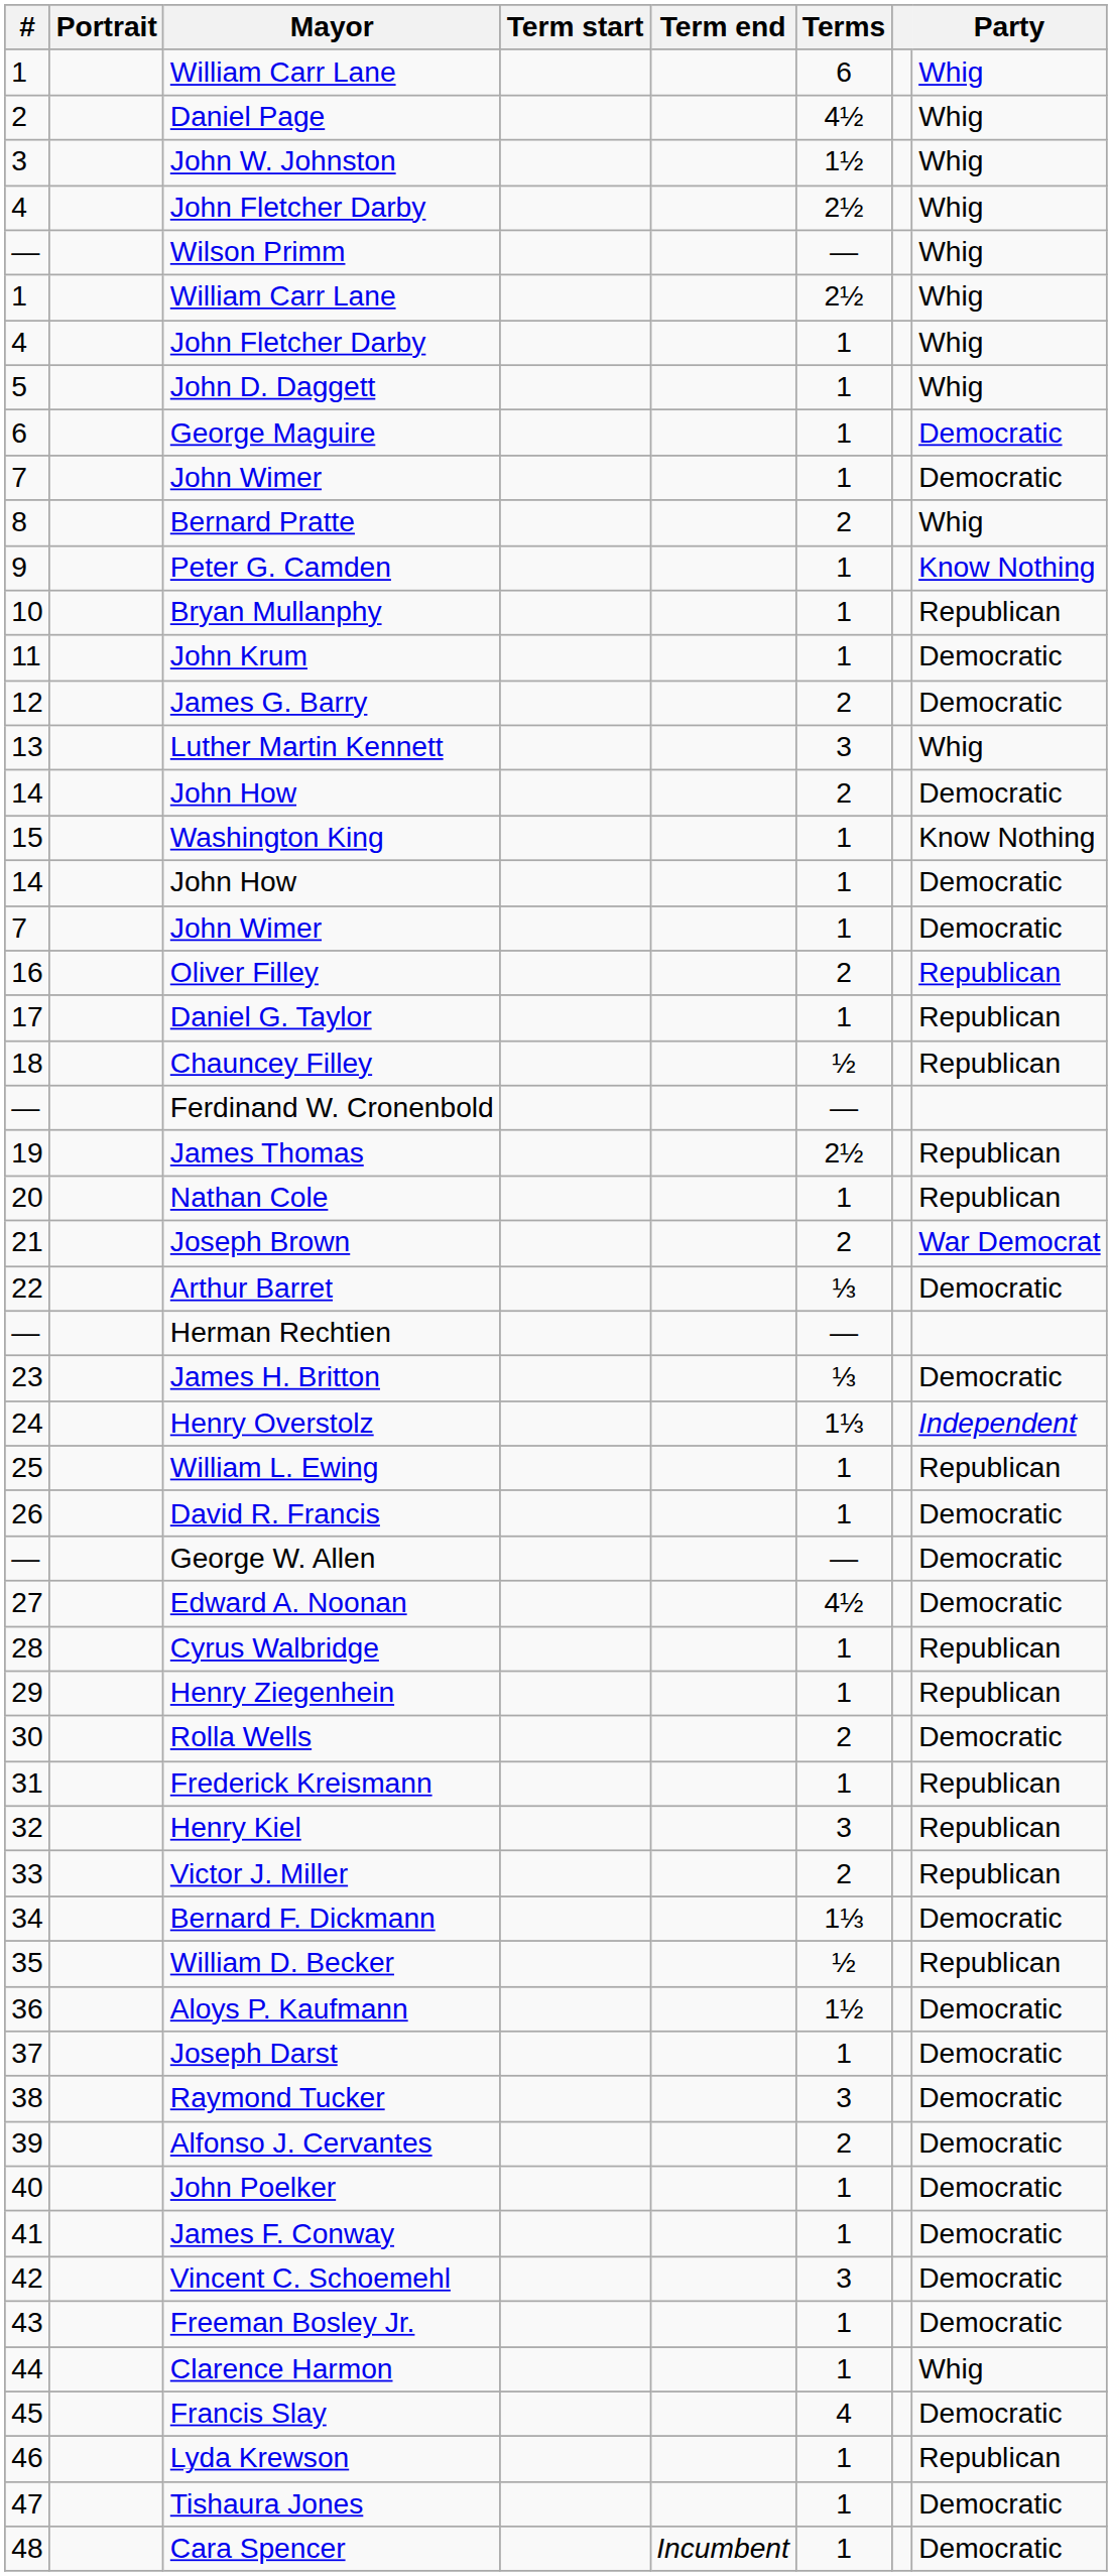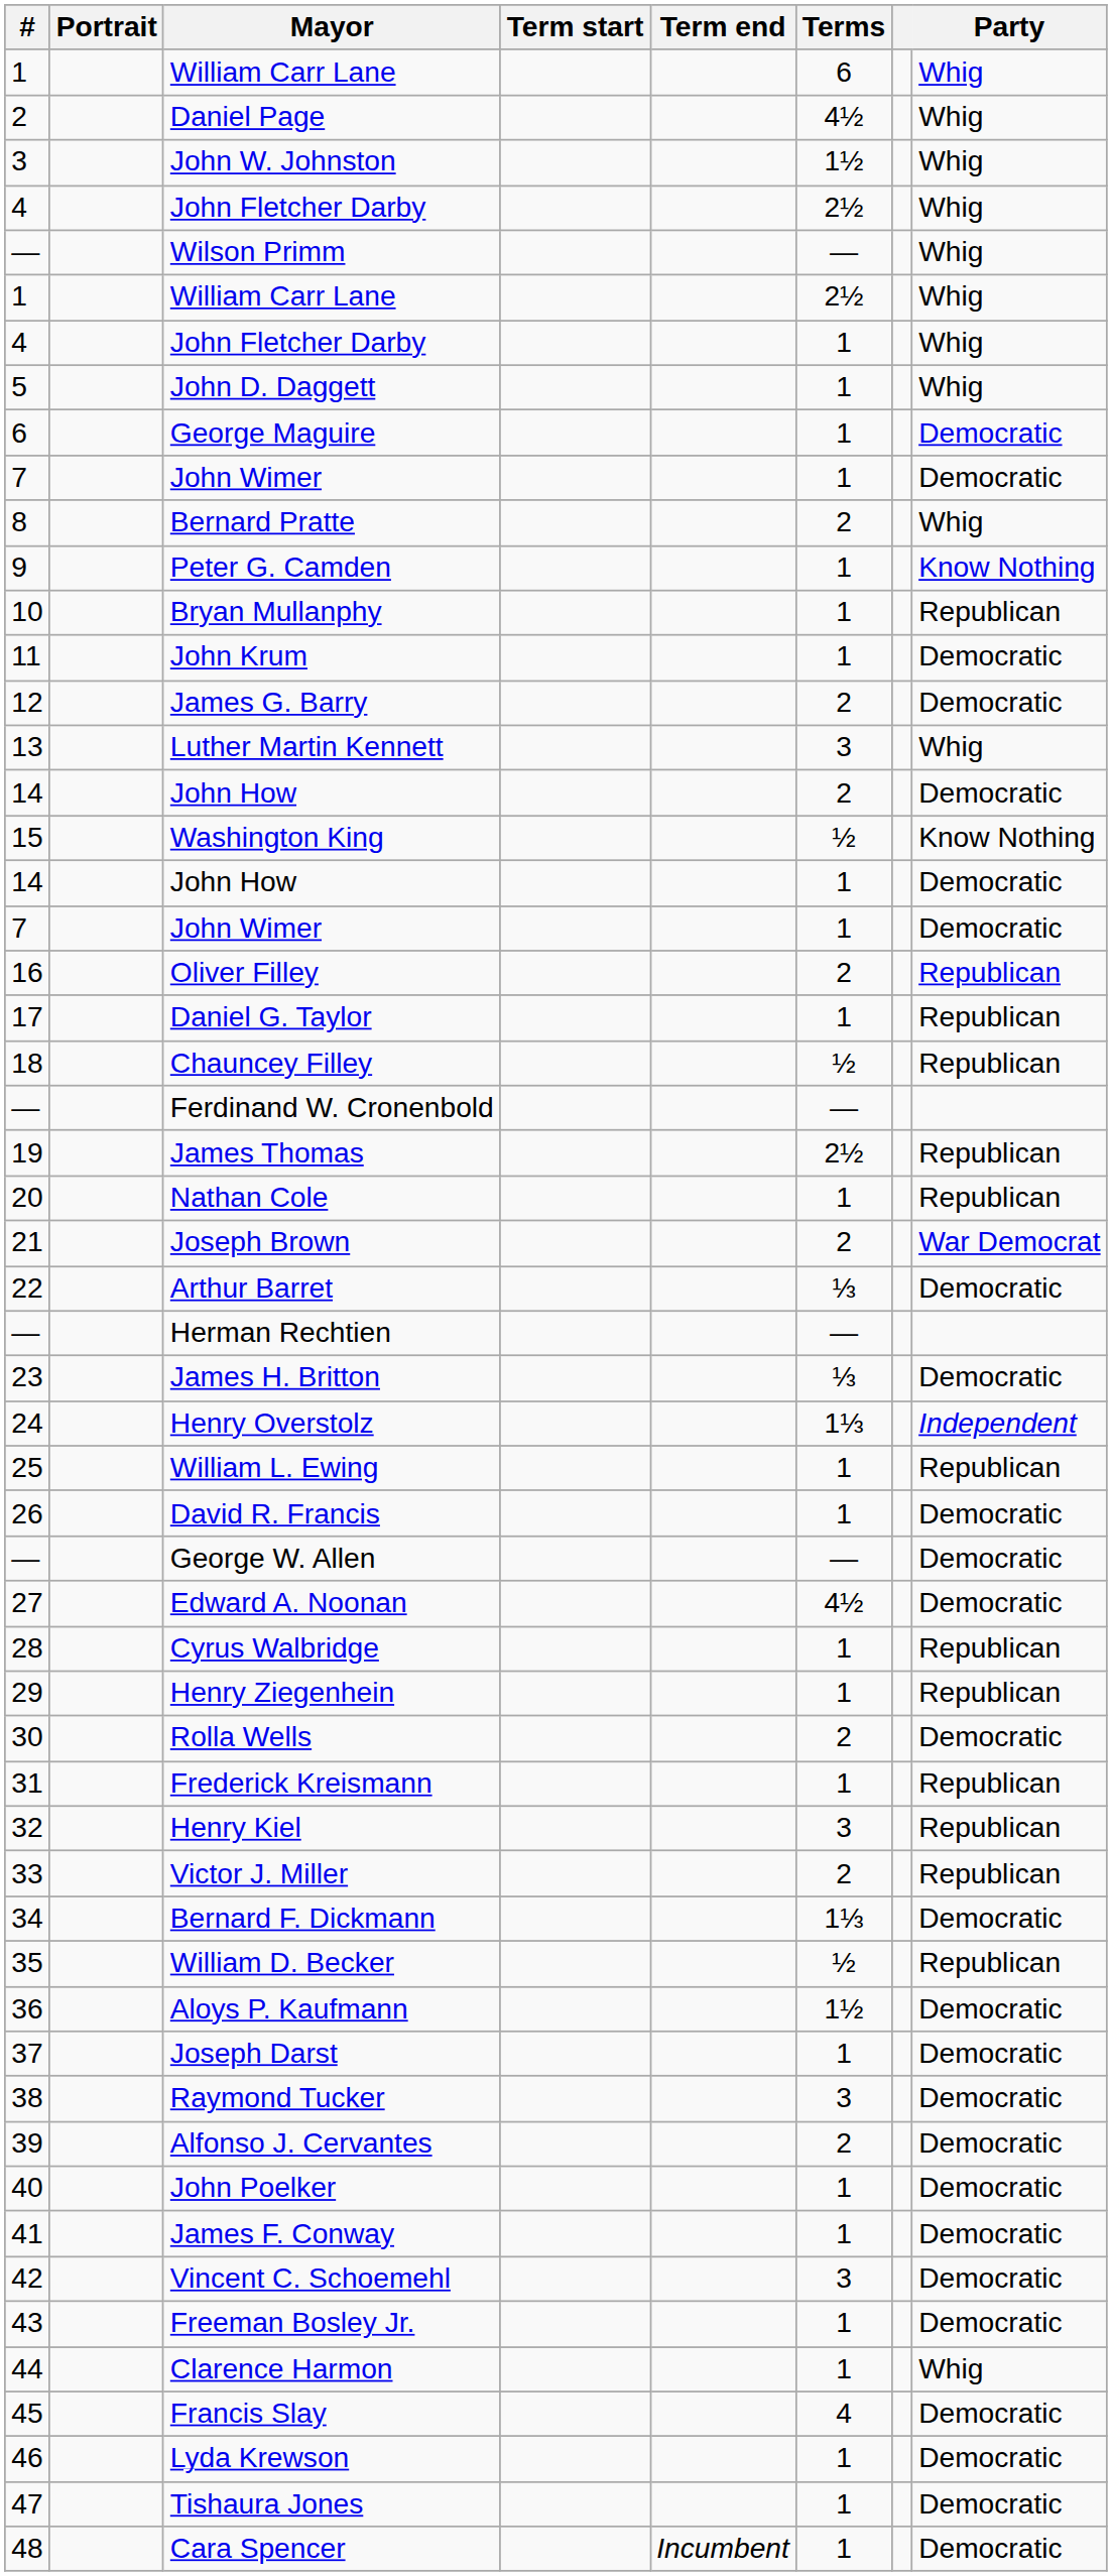Washington King | Terms: 1 -> ½
Lyda Krewson | Party: Republican -> Democratic
